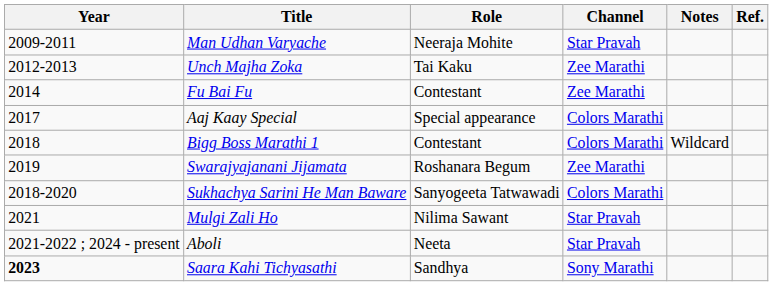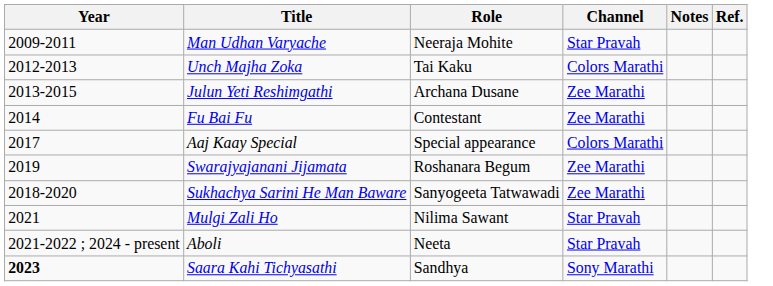Unch Majha Zoka | Channel: Zee Marathi -> Colors Marathi
+ row: 2013-2015 | Julun Yeti Reshimgathi | Archana Dusane | Zee Marathi
- row: 2018 | Bigg Boss Marathi 1 | Contestant | Colors Marathi | Wildcard
Sukhachya Sarini He Man Baware | Channel: Colors Marathi -> Zee Marathi
